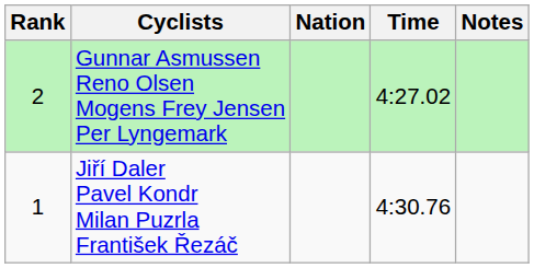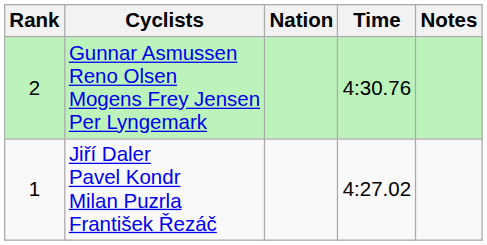Gunnar Asmussen Reno Olsen Mogens Frey Jensen Per Lyngemark | Time: 4:27.02 -> 4:30.76
Jiří Daler Pavel Kondr Milan Puzrla František Řezáč | Time: 4:30.76 -> 4:27.02
